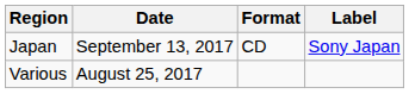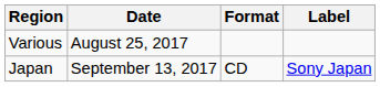rows swapped: Various <-> Japan
